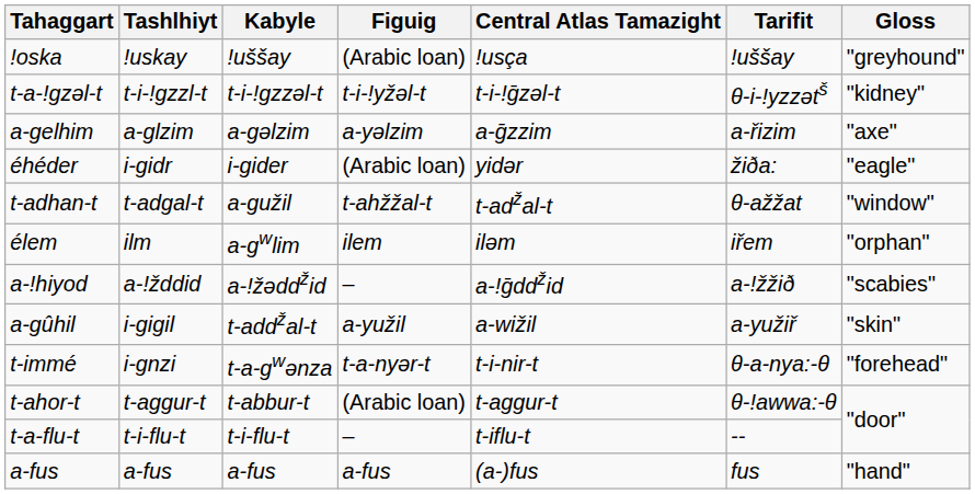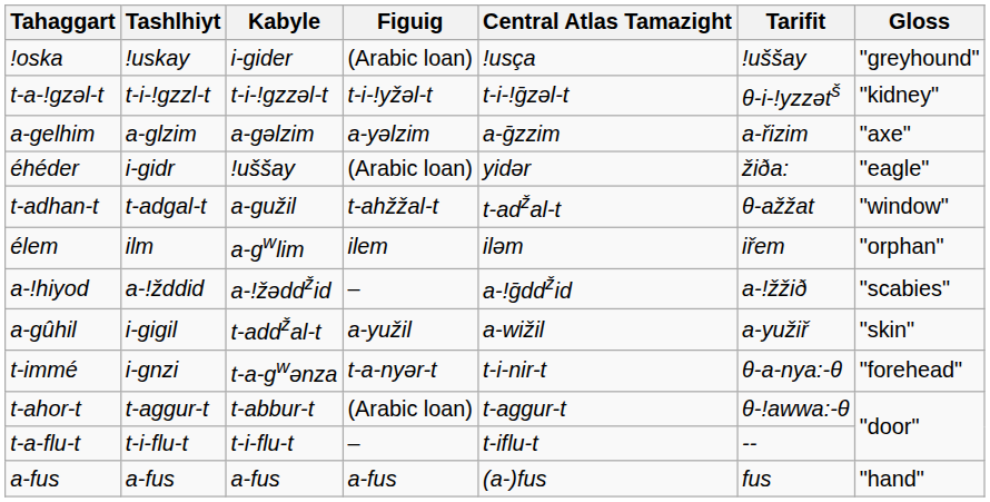!oska | Kabyle: !uššay -> i-gider
éhéder | Kabyle: i-gider -> !uššay
